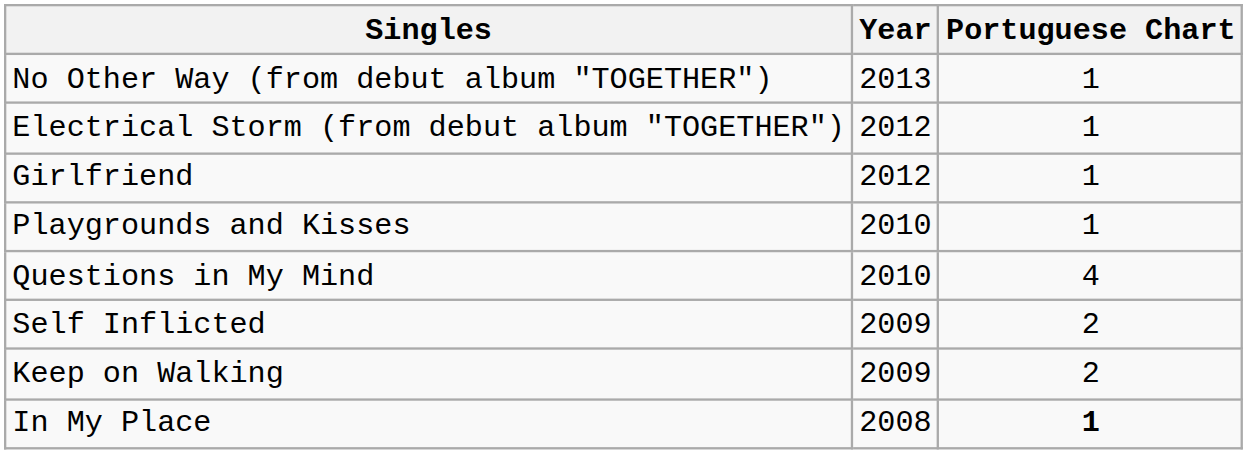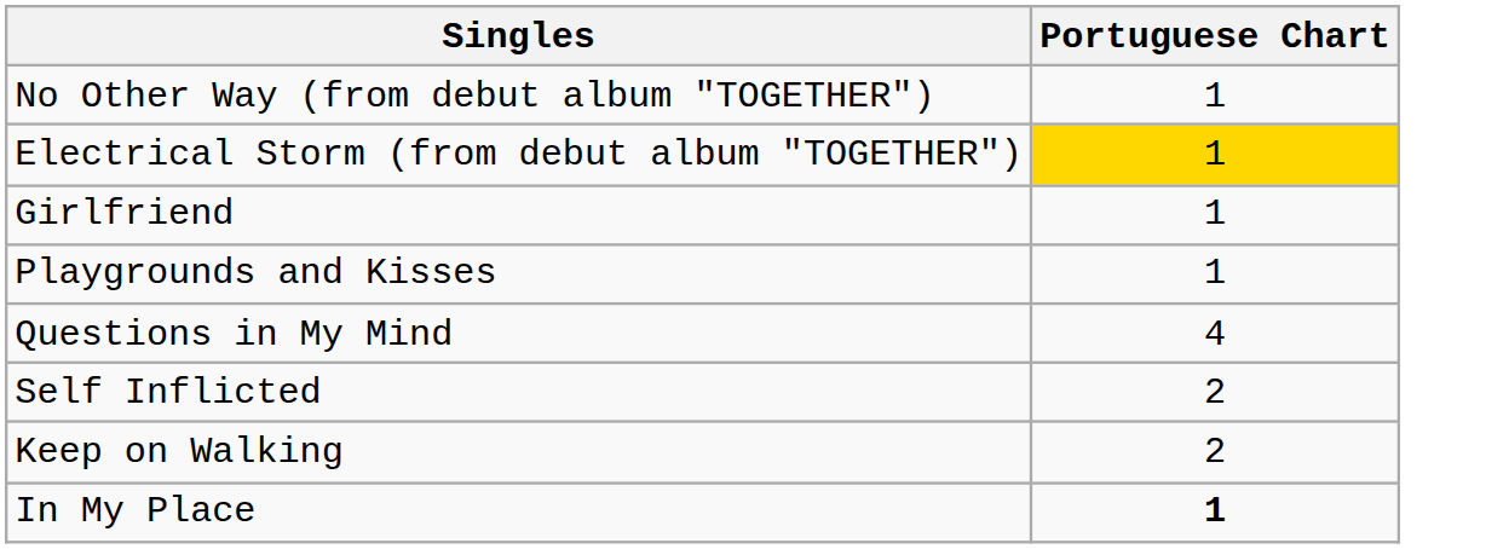- column: Year | 2013 | 2012 | 2012 | 2010 | 2010 | 2009 | 2009 | 2008
Electrical Storm (from debut album "TOGETHER") | Portuguese Chart: no background -> gold background
